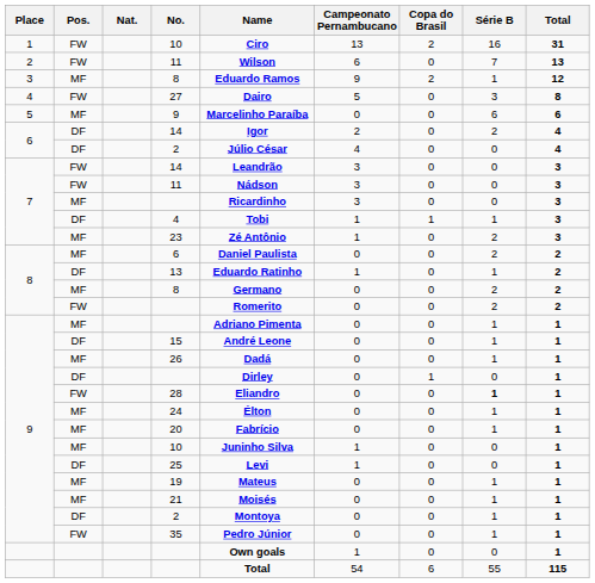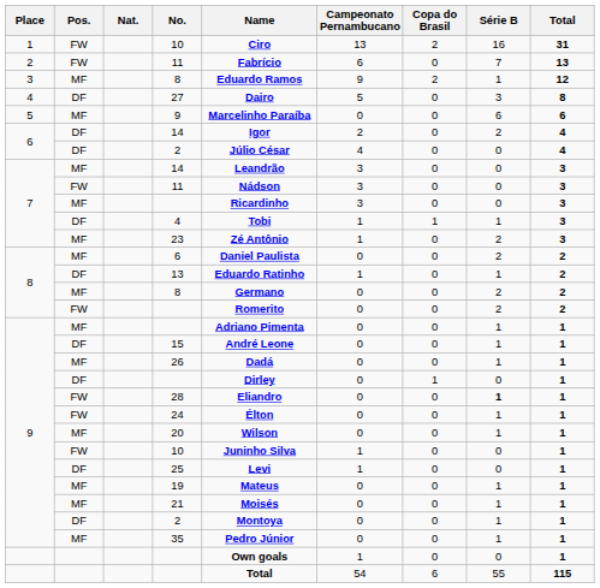2 / 11 | Name: Wilson -> Fabrício
27 | Pos.: FW -> DF
7 / 14 | Pos.: FW -> MF
24 | Pos.: MF -> FW
20 | Name: Fabrício -> Wilson
9 / 10 | Pos.: MF -> FW
35 | Pos.: FW -> MF
